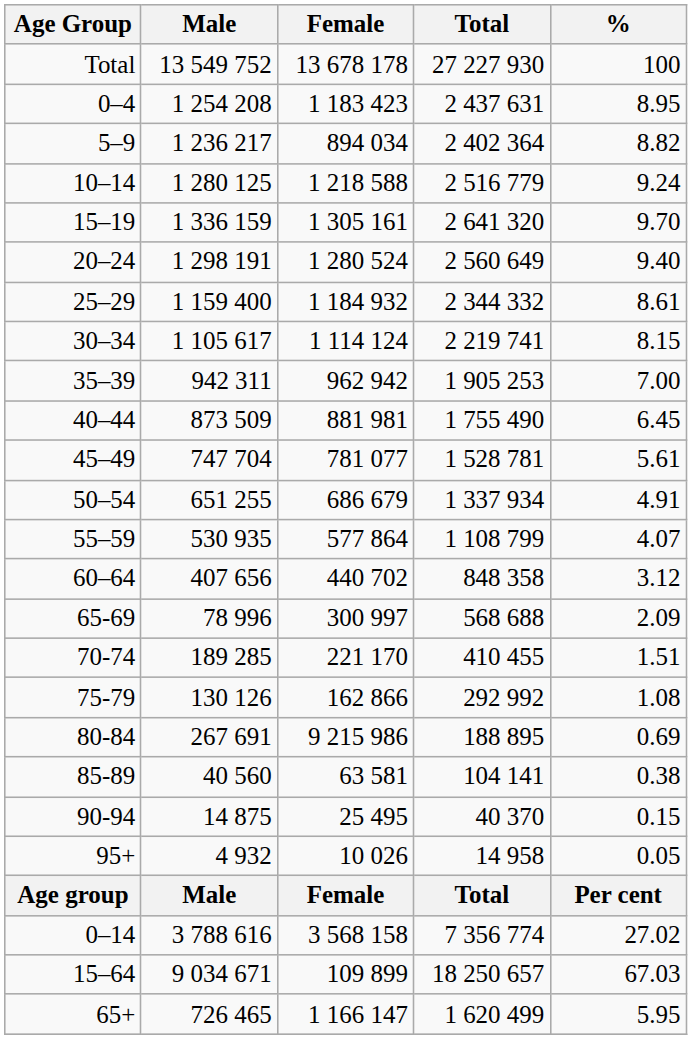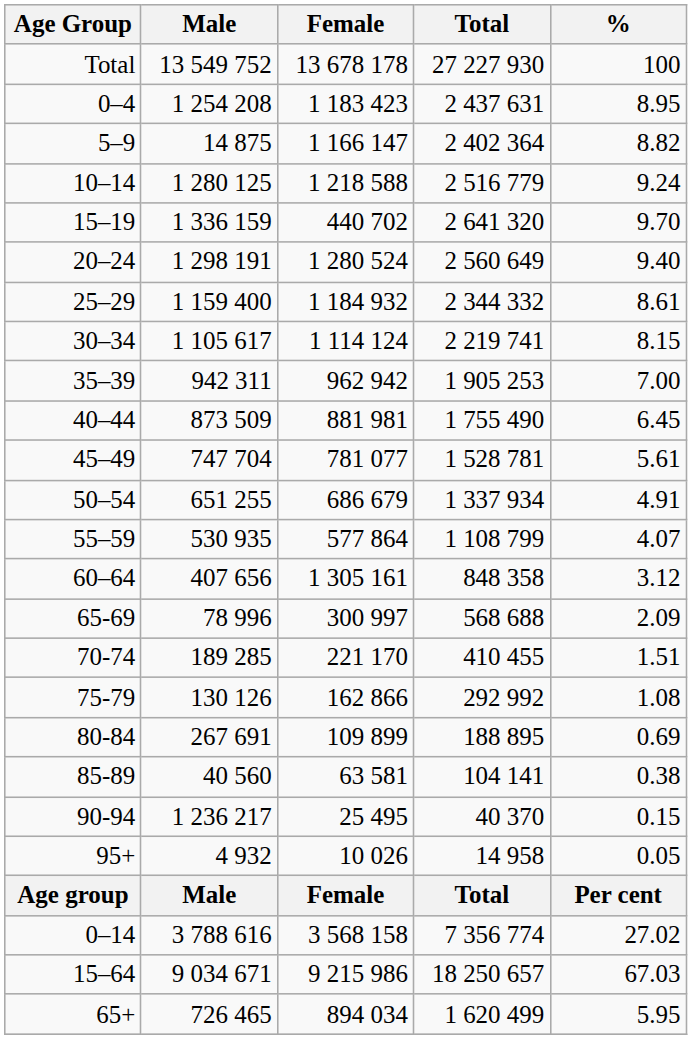5–9 | Male: 1 236 217 -> 14 875
5–9 | Female: 894 034 -> 1 166 147
15–19 | Female: 1 305 161 -> 440 702
60–64 | Female: 440 702 -> 1 305 161
80-84 | Female: 9 215 986 -> 109 899
90-94 | Male: 14 875 -> 1 236 217
15–64 | Female: 109 899 -> 9 215 986
65+ | Female: 1 166 147 -> 894 034
